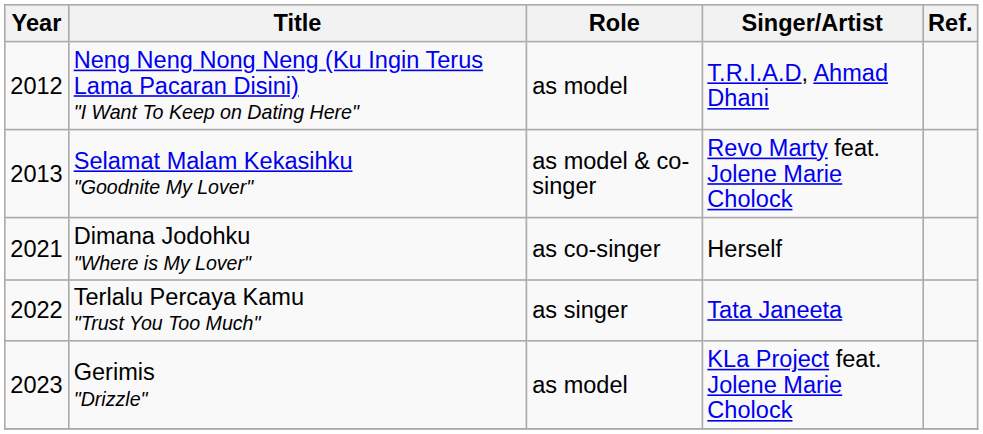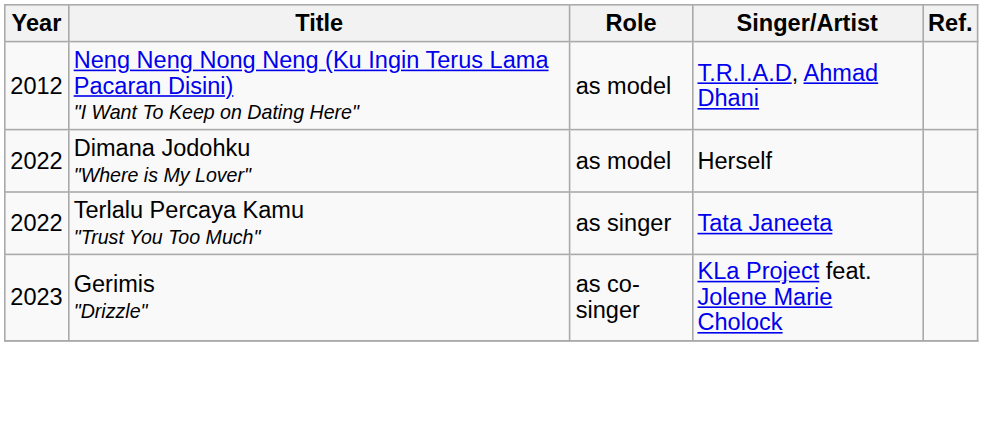- row: 2013 | Selamat Malam Kekasihku "Goodnite My Lover" | as model & co-singer | Revo Marty feat. Jolene Marie Cholock
Dimana Jodohku "Where is My Lover" | Year: 2021 -> 2022
Dimana Jodohku "Where is My Lover" | Role: as co-singer -> as model
Gerimis "Drizzle" | Role: as model -> as co-singer
